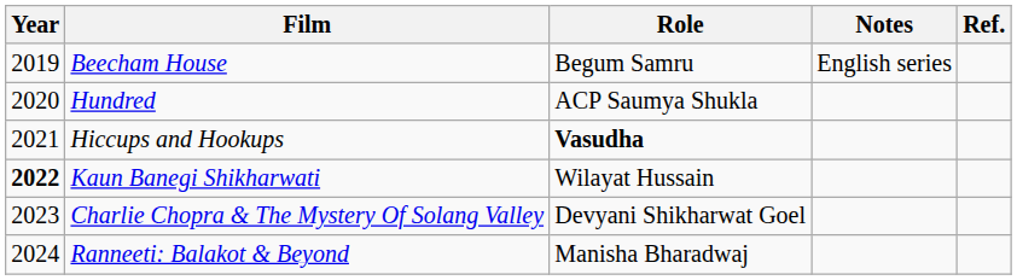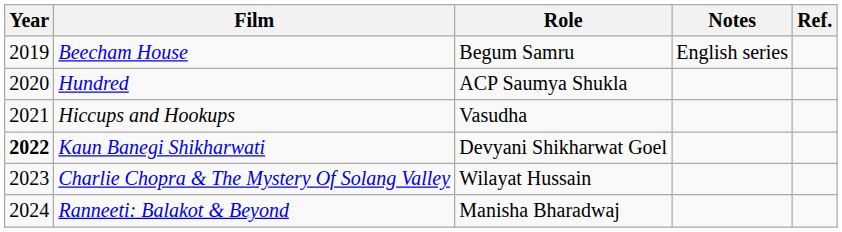Hiccups and Hookups | Role: bold -> normal
Kaun Banegi Shikharwati | Role: Wilayat Hussain -> Devyani Shikharwat Goel
Charlie Chopra & The Mystery Of Solang Valley | Role: Devyani Shikharwat Goel -> Wilayat Hussain
